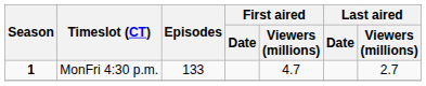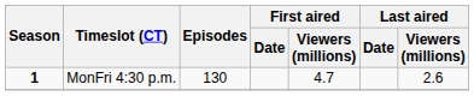MonFri 4:30 p.m. | Episodes: 133 -> 130
MonFri 4:30 p.m. | Last aired / Viewers (millions): 2.7 -> 2.6
